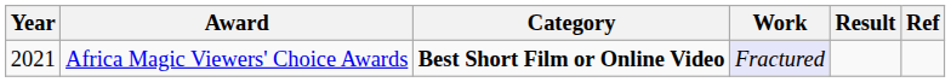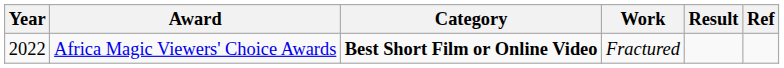Africa Magic Viewers' Choice Awards | Year: 2021 -> 2022
Africa Magic Viewers' Choice Awards | Work: lavender background -> no background
